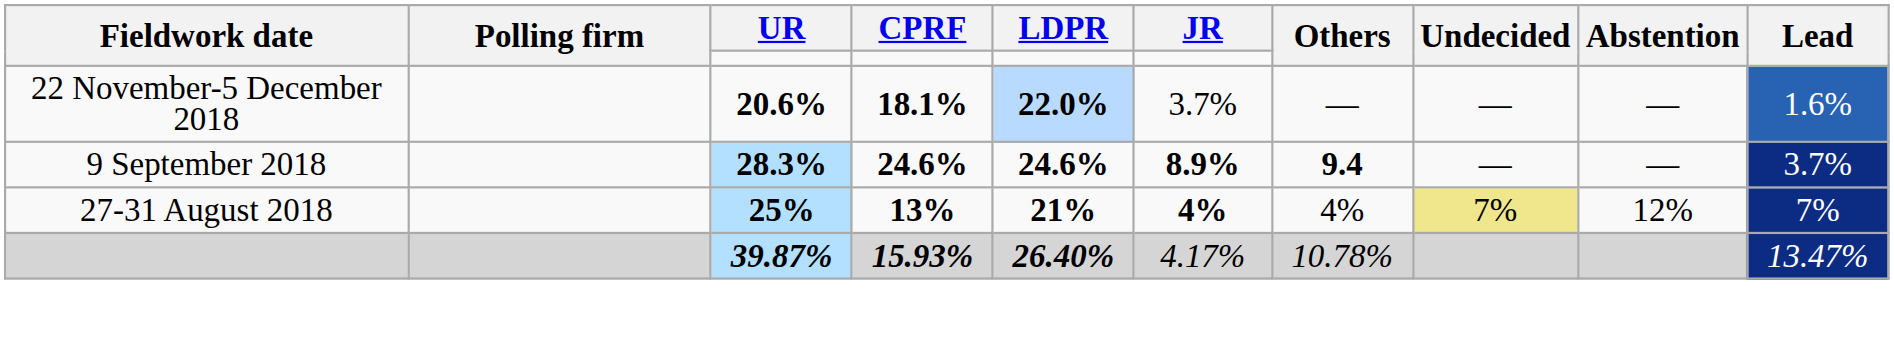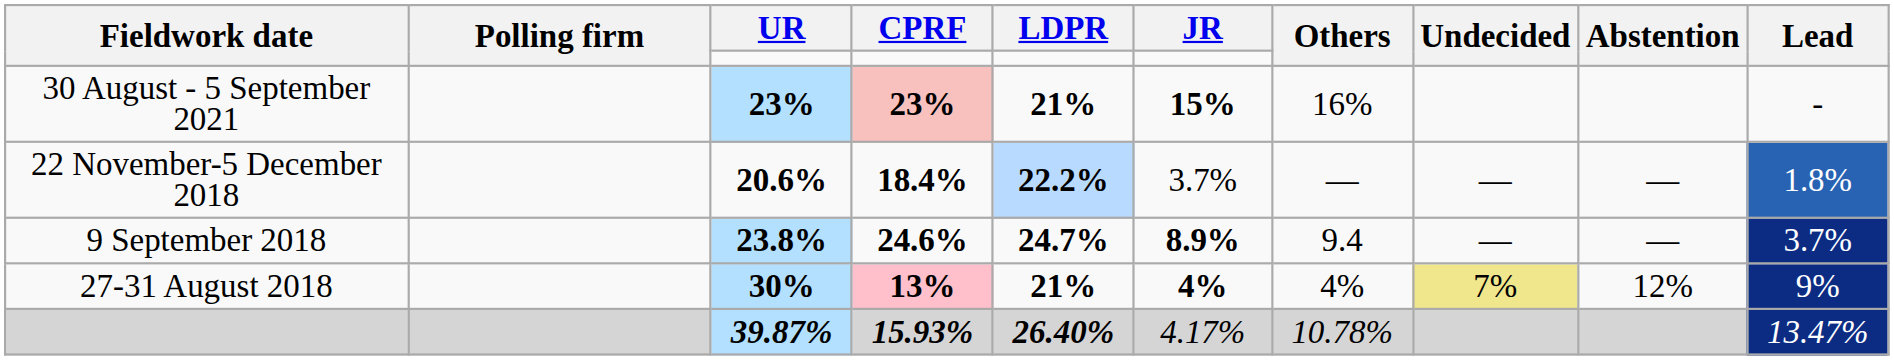+ row: 30 August - 5 September 2021 | 23% | 23% | 21% | 15% | 16% | -
22 November-5 December 2018 | CPRF: 18.1% -> 18.4%
22 November-5 December 2018 | LDPR: 22.0% -> 22.2%
22 November-5 December 2018 | Lead: 1.6% -> 1.8%
9 September 2018 | UR: 28.3% -> 23.8%
9 September 2018 | LDPR: 24.6% -> 24.7%
9 September 2018 | Others: bold -> normal
27-31 August 2018 | UR: 25% -> 30%
27-31 August 2018 | CPRF: no background -> pink background
27-31 August 2018 | Lead: 7% -> 9%
